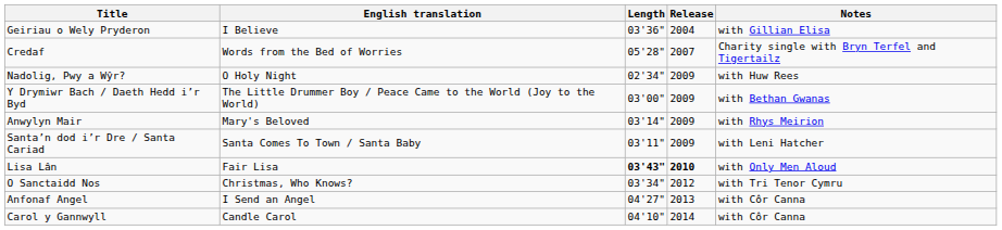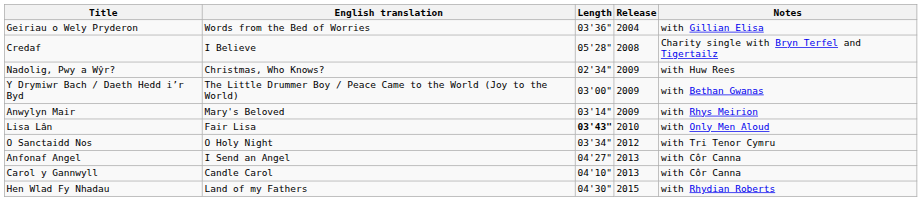Geiriau o Wely Pryderon | English translation: I Believe -> Words from the Bed of Worries
Credaf | English translation: Words from the Bed of Worries -> I Believe
Credaf | Release: 2007 -> 2008
Nadolig, Pwy a Wŷr? | English translation: O Holy Night -> Christmas, Who Knows?
- row: Santa’n dod i’r Dre / Santa Cariad | Santa Comes To Town / Santa Baby | 03'11" | 2009 | with Leni Hatcher
Lisa Lân | Release: bold -> normal
O Sanctaidd Nos | English translation: Christmas, Who Knows? -> O Holy Night
Carol y Gannwyll | Release: 2014 -> 2013
+ row: Hen Wlad Fy Nhadau | Land of my Fathers | 04'30" | 2015 | with Rhydian Roberts
